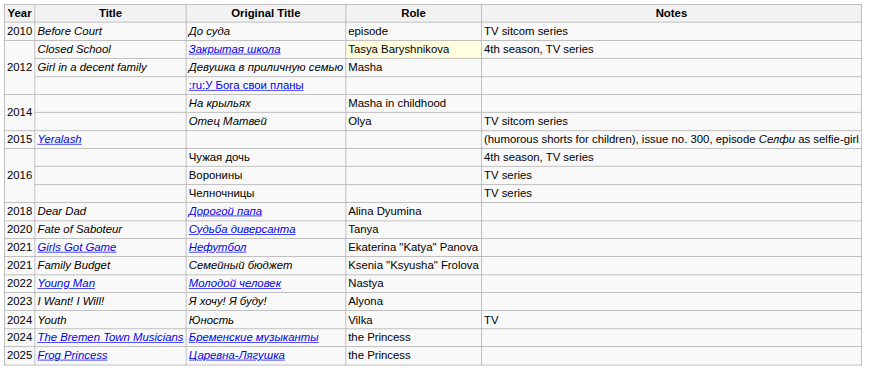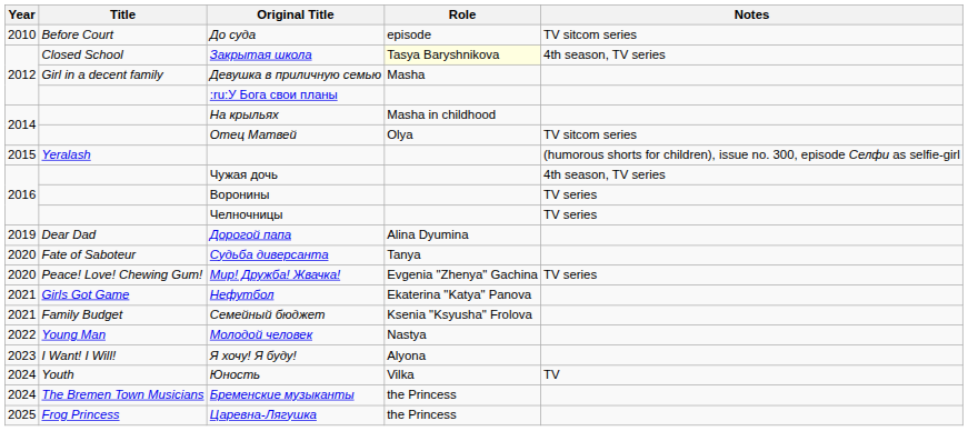Дорогой папа | Year: 2018 -> 2019
+ row: 2020 | Peace! Love! Chewing Gum! | Мир! Дружба! Жвачка! | Evgenia "Zhenya" Gachina | TV series
